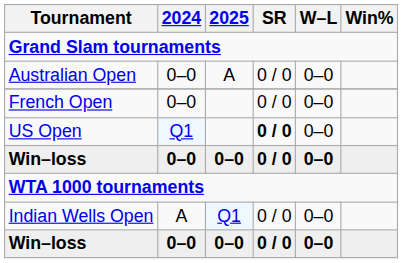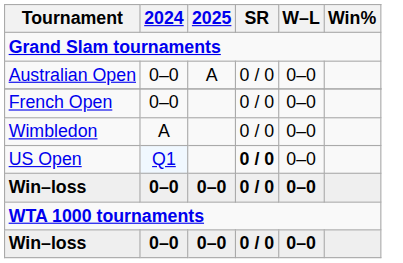+ row: Wimbledon | A | 0 / 0 | 0–0
- row: Indian Wells Open | A | Q1 | 0 / 0 | 0–0
